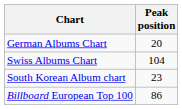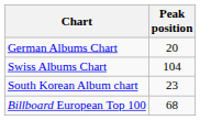Billboard European Top 100 | Peak position: 86 -> 68
